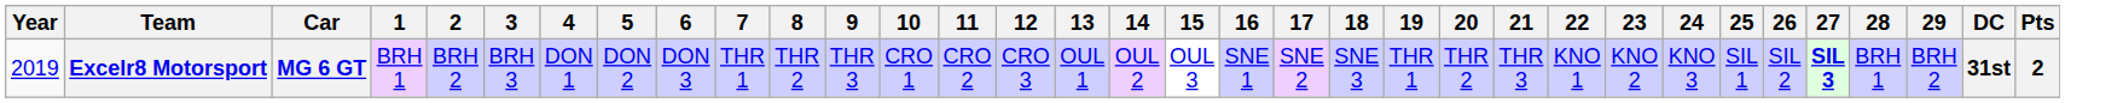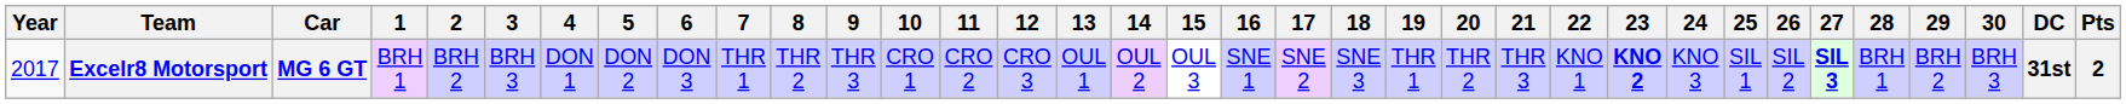+ column: 30 | BRH 3
Excelr8 Motorsport | Year: 2019 -> 2017
Excelr8 Motorsport | 23: normal -> bold
